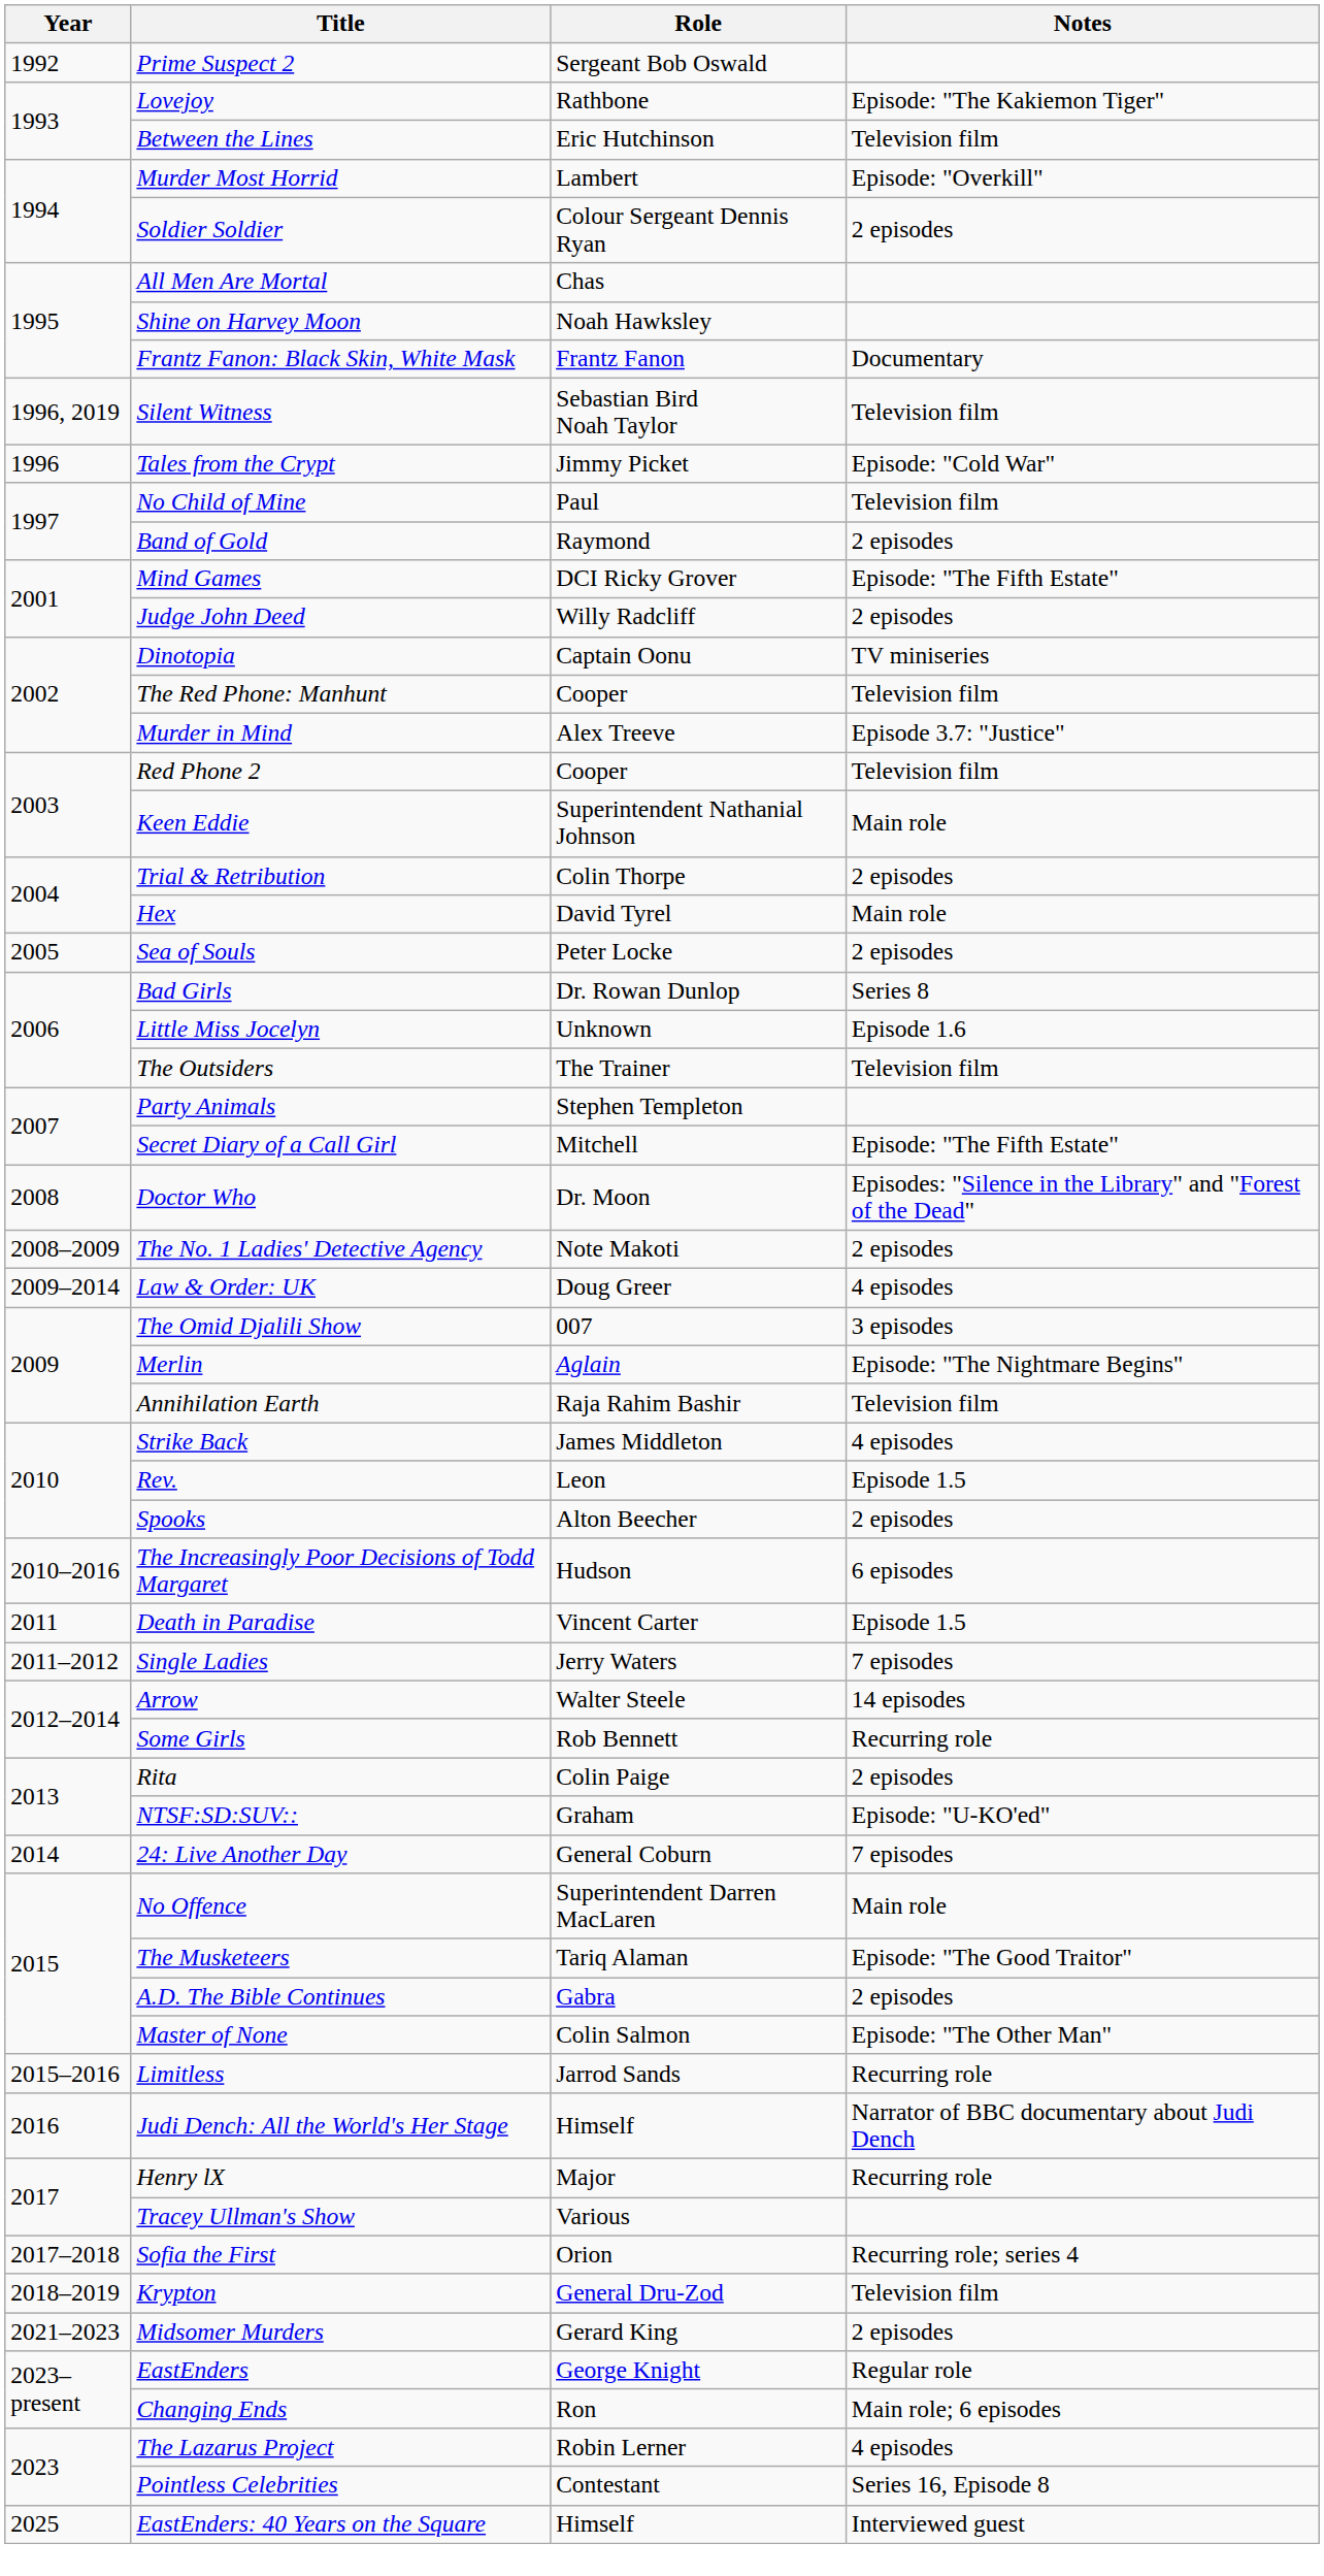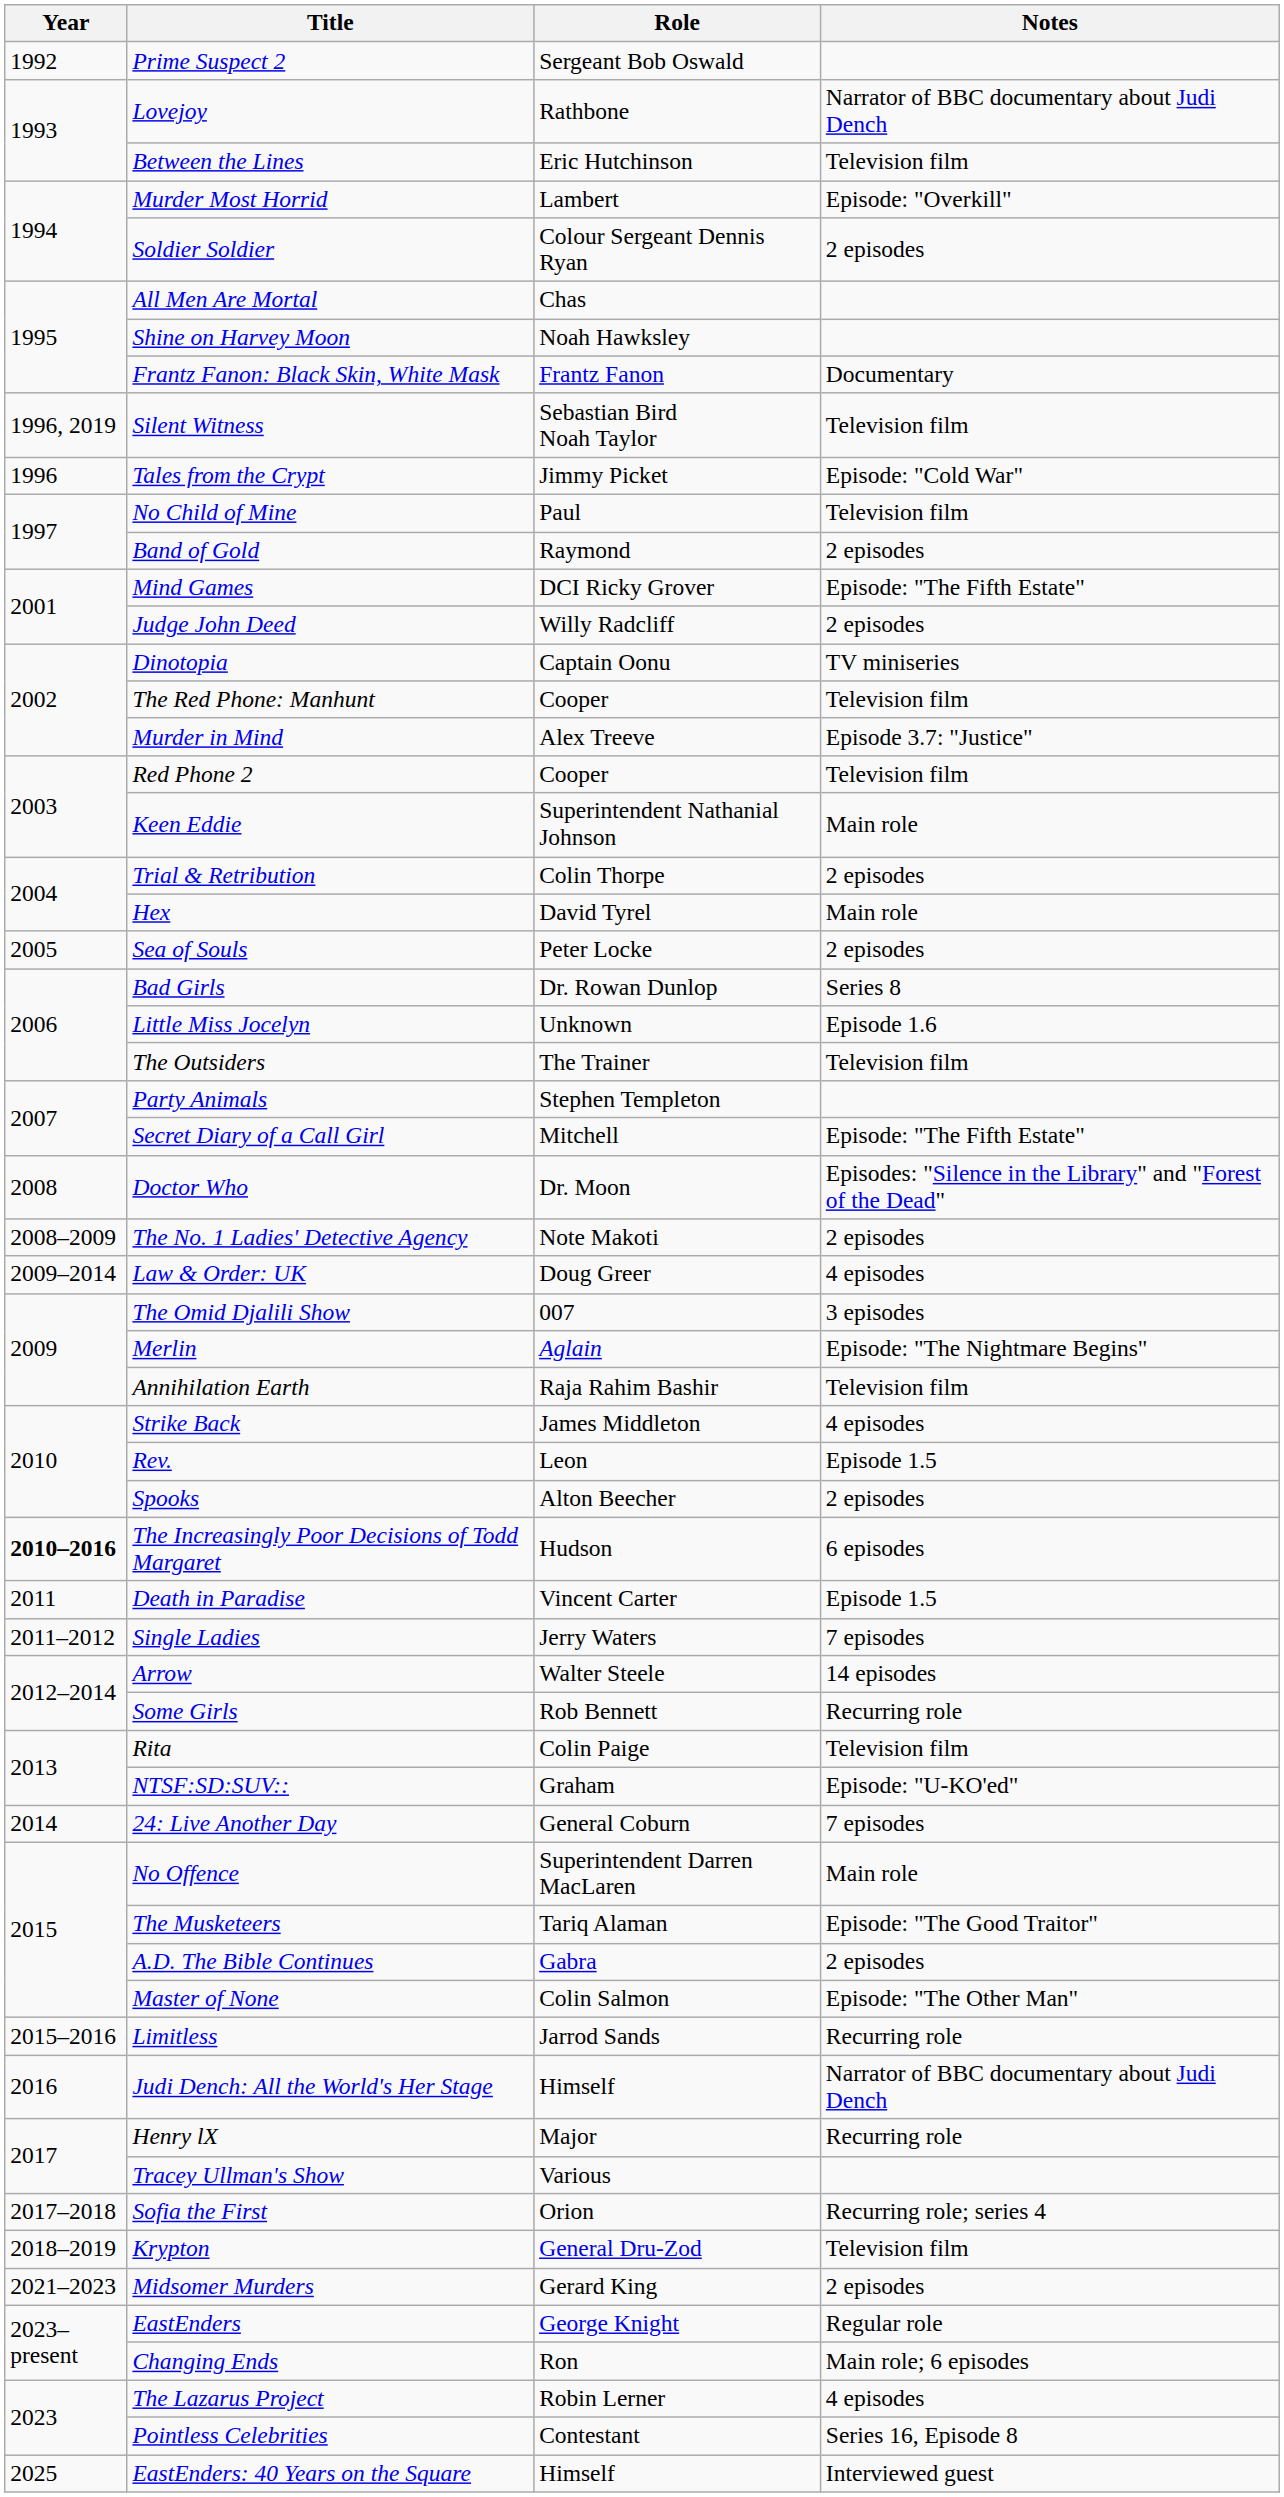Lovejoy | Notes: Episode: "The Kakiemon Tiger" -> Narrator of BBC documentary about Judi Dench
The Increasingly Poor Decisions of Todd Margaret | Year: normal -> bold
Rita | Notes: 2 episodes -> Television film
